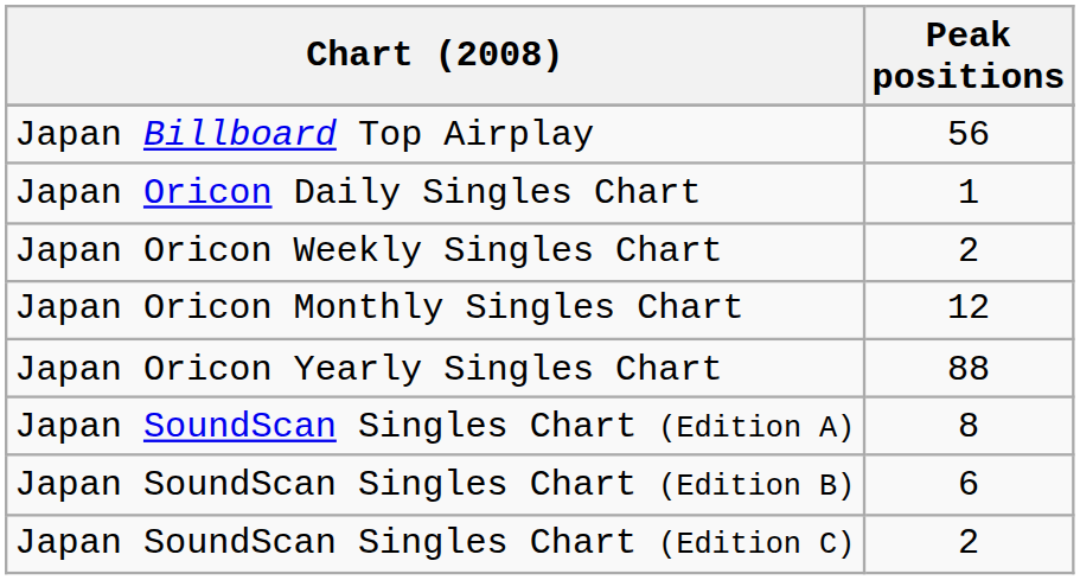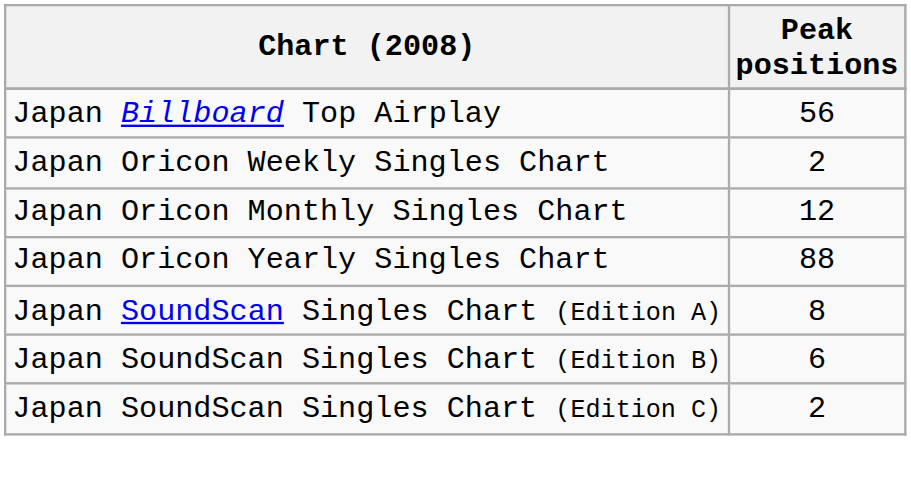- row: Japan Oricon Daily Singles Chart | 1
